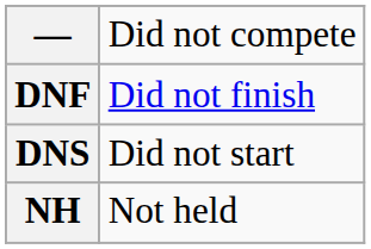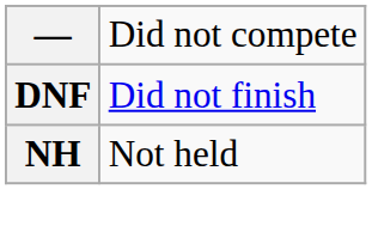- row: DNS | Did not start
